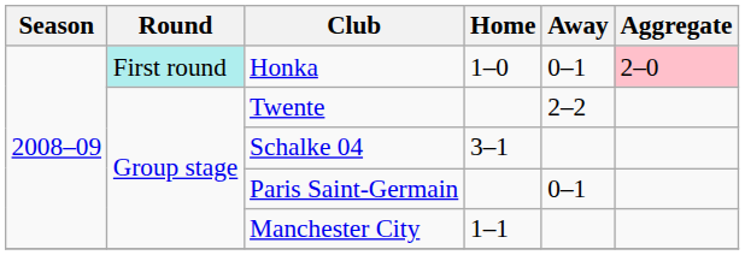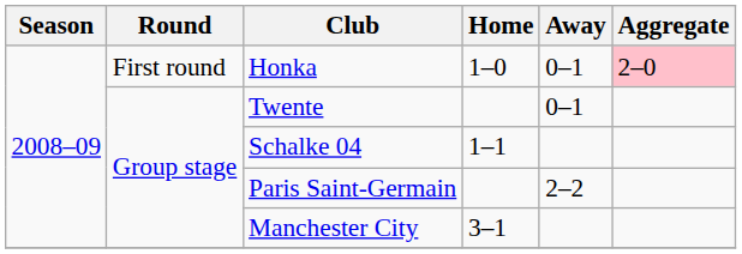Honka | Round: paleturquoise background -> no background
Twente | Away: 2–2 -> 0–1
Schalke 04 | Home: 3–1 -> 1–1
Paris Saint-Germain | Away: 0–1 -> 2–2
Manchester City | Home: 1–1 -> 3–1
